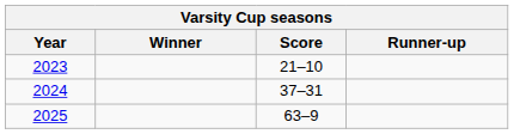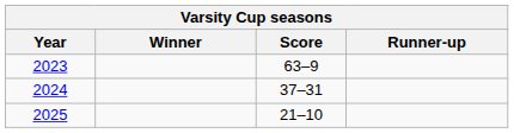2023 | Score: 21–10 -> 63–9
2025 | Score: 63–9 -> 21–10
